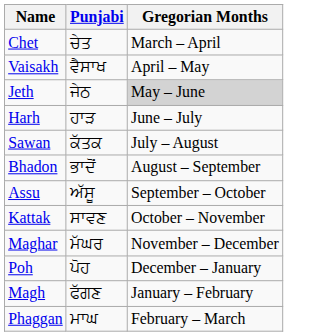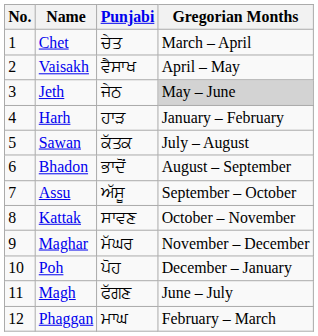+ column: No. | 1 | 2 | 3 | 4 | 5 | 6 | 7 | 8 | 9 | 10 | 11 | 12
Harh | Gregorian Months: June – July -> January – February
Magh | Gregorian Months: January – February -> June – July
